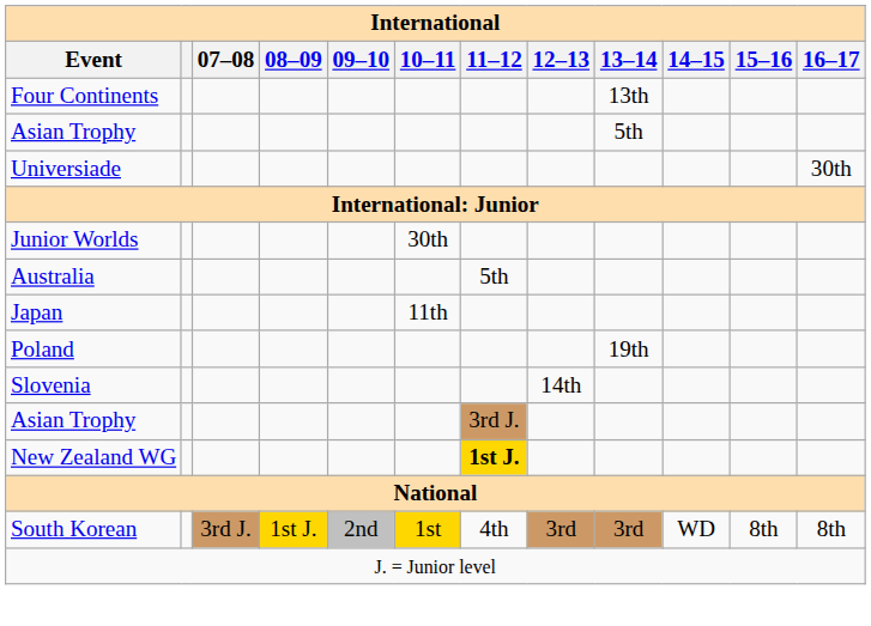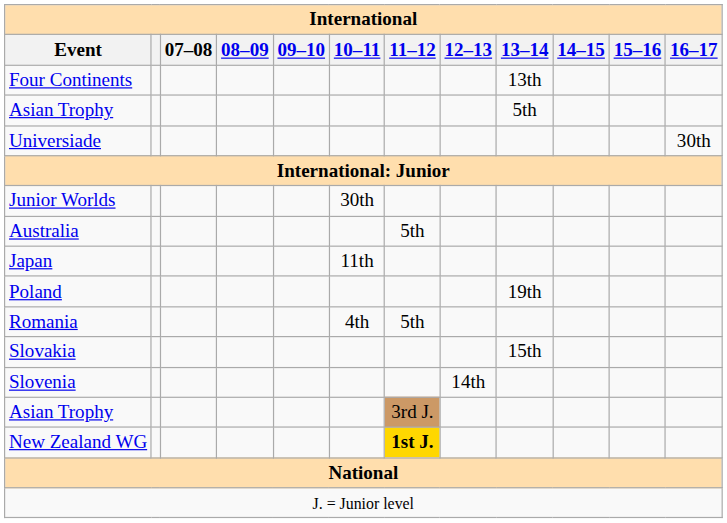+ row: Romania | 4th | 5th
+ row: Slovakia | 15th
- row: South Korean | 3rd J. | 1st J. | 2nd | 1st | 4th | 3rd | 3rd | WD | 8th | 8th
